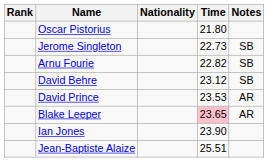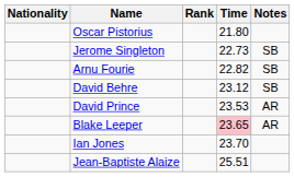columns swapped: Rank <-> Nationality
Ian Jones | Time: 23.90 -> 23.70
